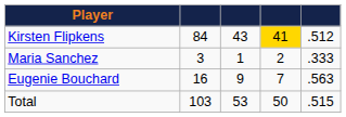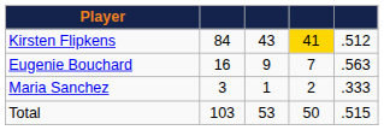rows swapped: Eugenie Bouchard <-> Maria Sanchez
